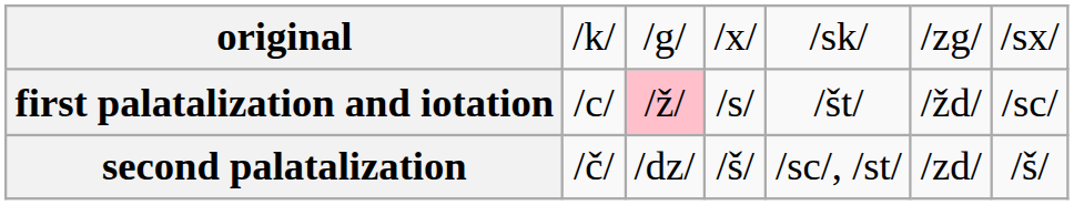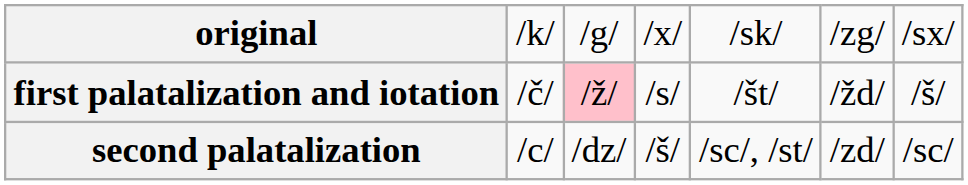first palatalization and iotation | column 2: /c/ -> /č/
first palatalization and iotation | column 7: /sc/ -> /š/
second palatalization | column 2: /č/ -> /c/
second palatalization | column 7: /š/ -> /sc/
